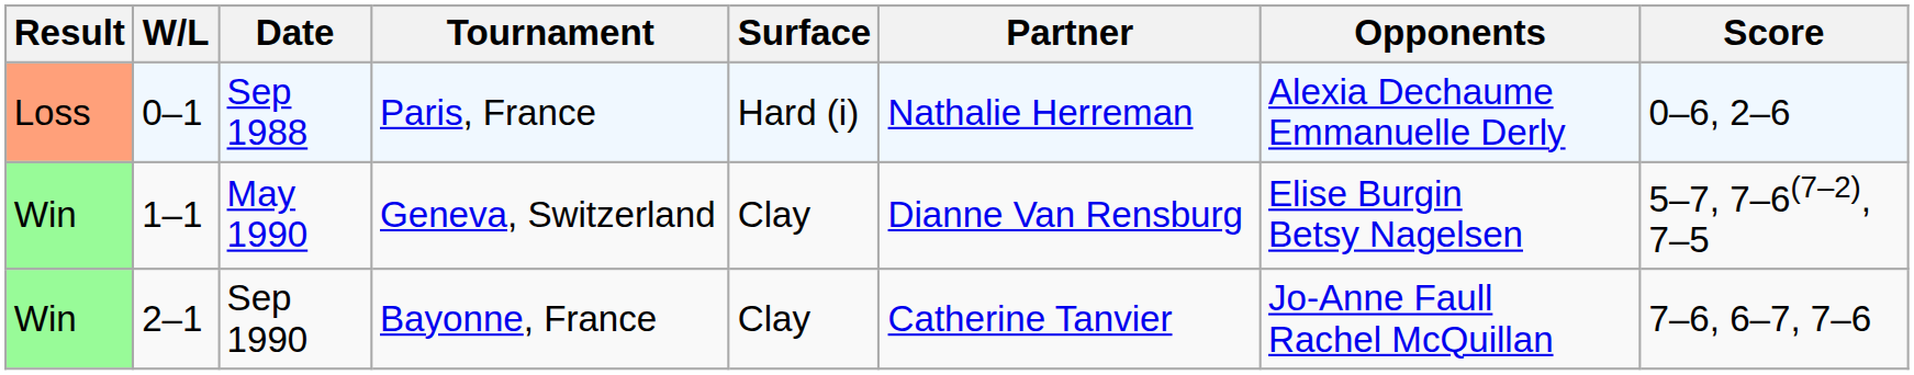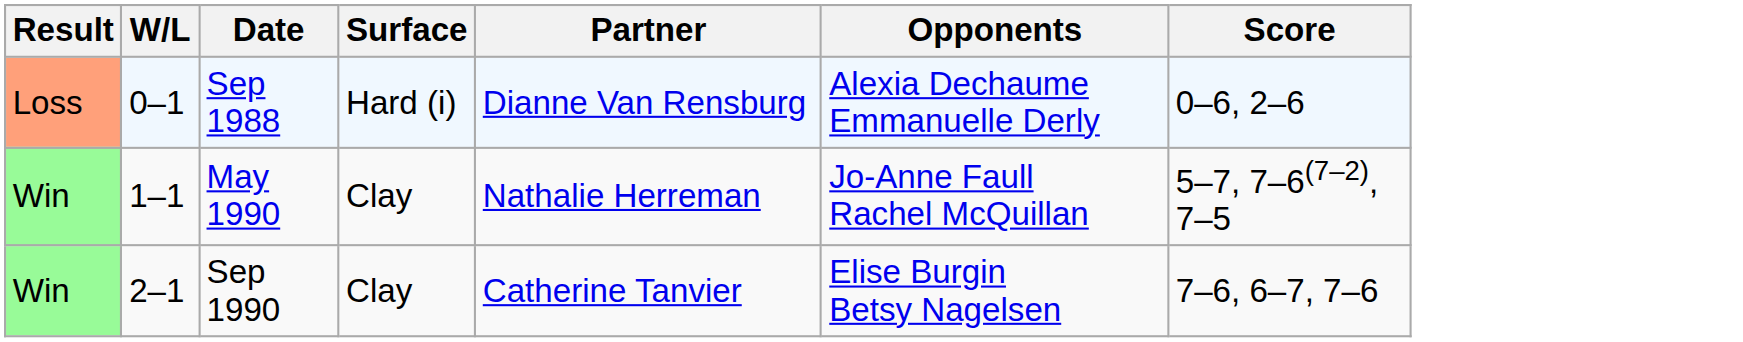- column: Tournament | Paris, France | Geneva, Switzerland | Bayonne, France
Sep 1988 | Partner: Nathalie Herreman -> Dianne Van Rensburg
May 1990 | Partner: Dianne Van Rensburg -> Nathalie Herreman
May 1990 | Opponents: Elise Burgin Betsy Nagelsen -> Jo-Anne Faull Rachel McQuillan
Sep 1990 | Opponents: Jo-Anne Faull Rachel McQuillan -> Elise Burgin Betsy Nagelsen
